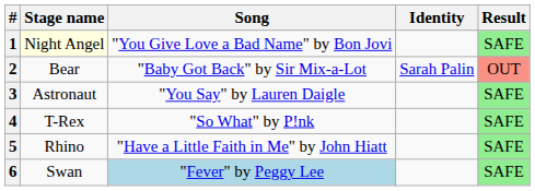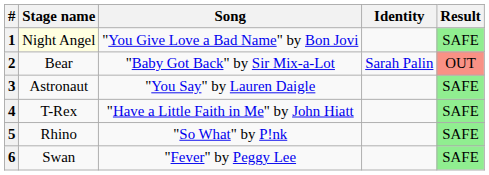4 | Song: "So What" by P!nk -> "Have a Little Faith in Me" by John Hiatt
5 | Song: "Have a Little Faith in Me" by John Hiatt -> "So What" by P!nk
6 | Song: lightblue background -> no background
